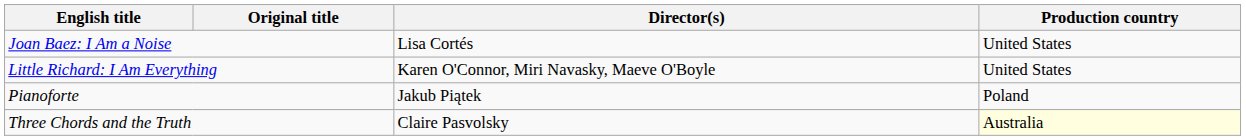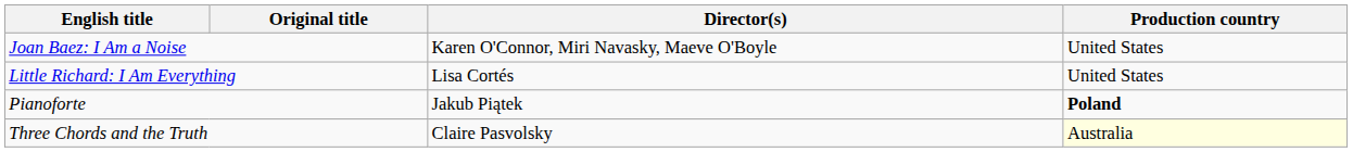Joan Baez: I Am a Noise | Director(s): Lisa Cortés -> Karen O'Connor, Miri Navasky, Maeve O'Boyle
Little Richard: I Am Everything | Director(s): Karen O'Connor, Miri Navasky, Maeve O'Boyle -> Lisa Cortés
Pianoforte | Production country: normal -> bold
